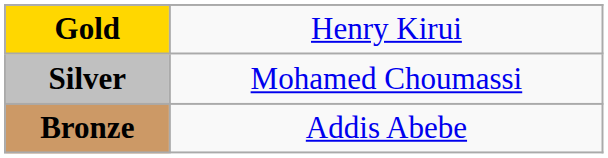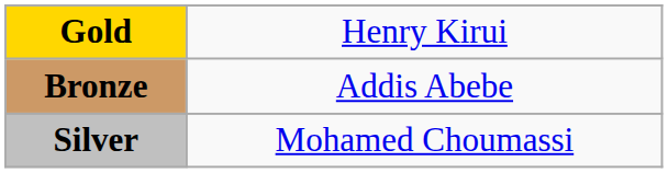rows swapped: Silver <-> Bronze
